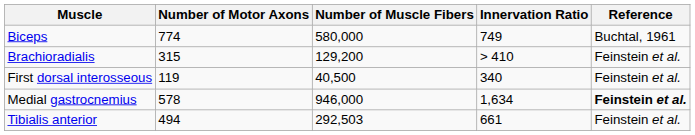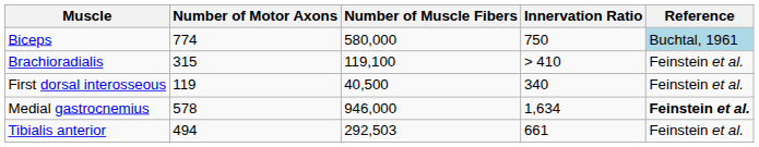Biceps | Innervation Ratio: 749 -> 750
Biceps | Reference: no background -> lightblue background
Brachioradialis | Number of Muscle Fibers: 129,200 -> 119,100
